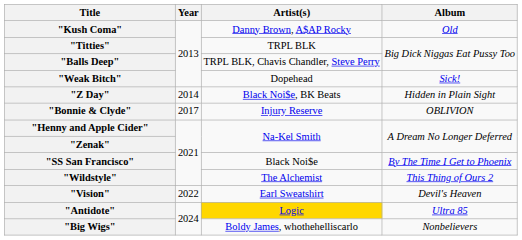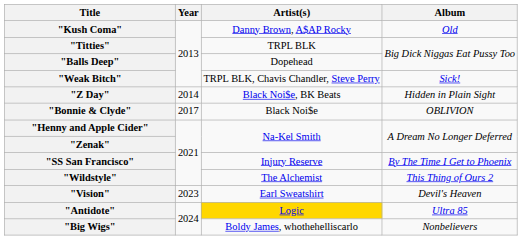"Balls Deep" | Artist(s): TRPL BLK, Chavis Chandler, Steve Perry -> Dopehead
"Weak Bitch" | Artist(s): Dopehead -> TRPL BLK, Chavis Chandler, Steve Perry
"Bonnie & Clyde" | Artist(s): Injury Reserve -> Black Noi$e
"SS San Francisco" | Artist(s): Black Noi$e -> Injury Reserve
"Vision" | Year: 2022 -> 2023
